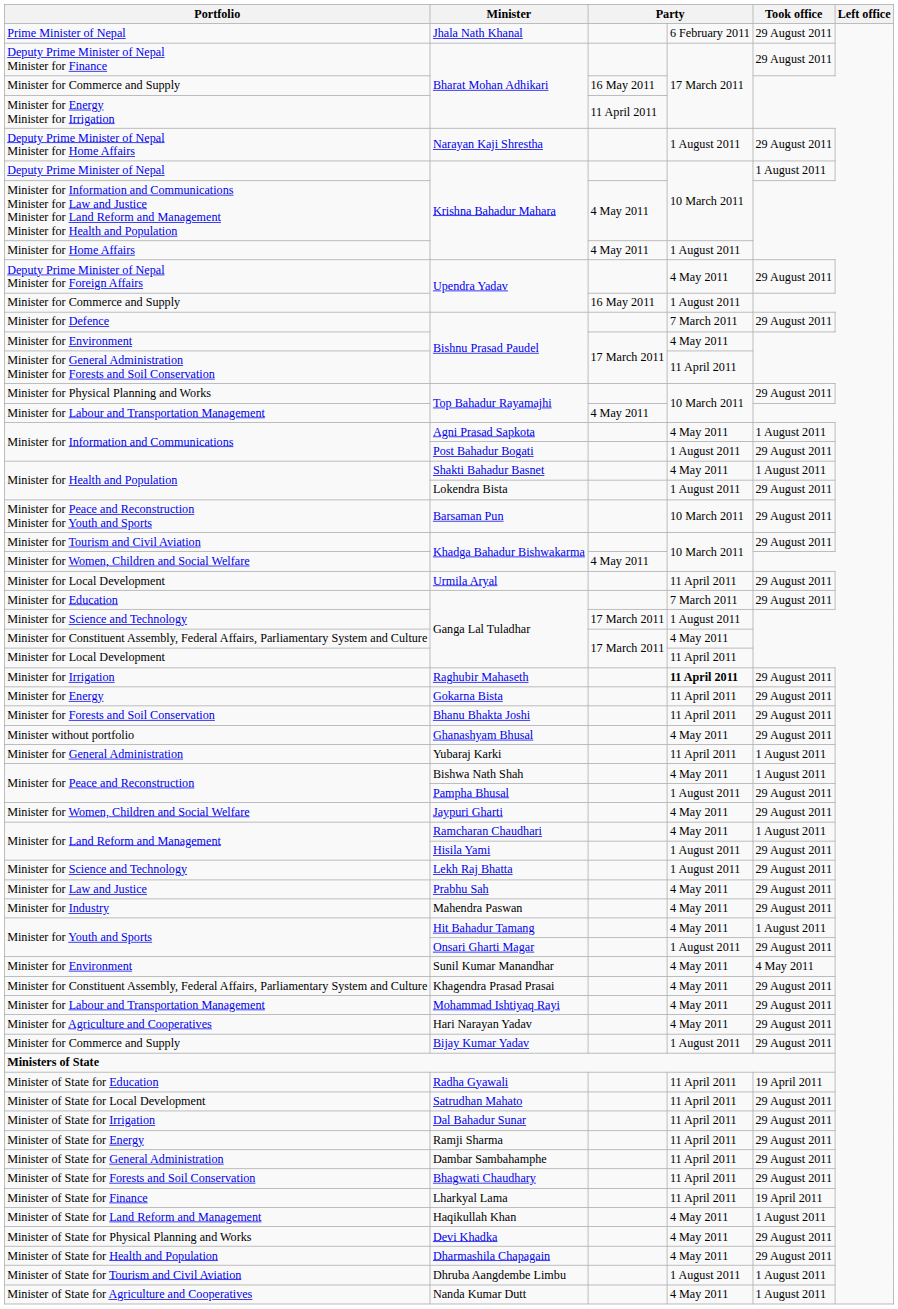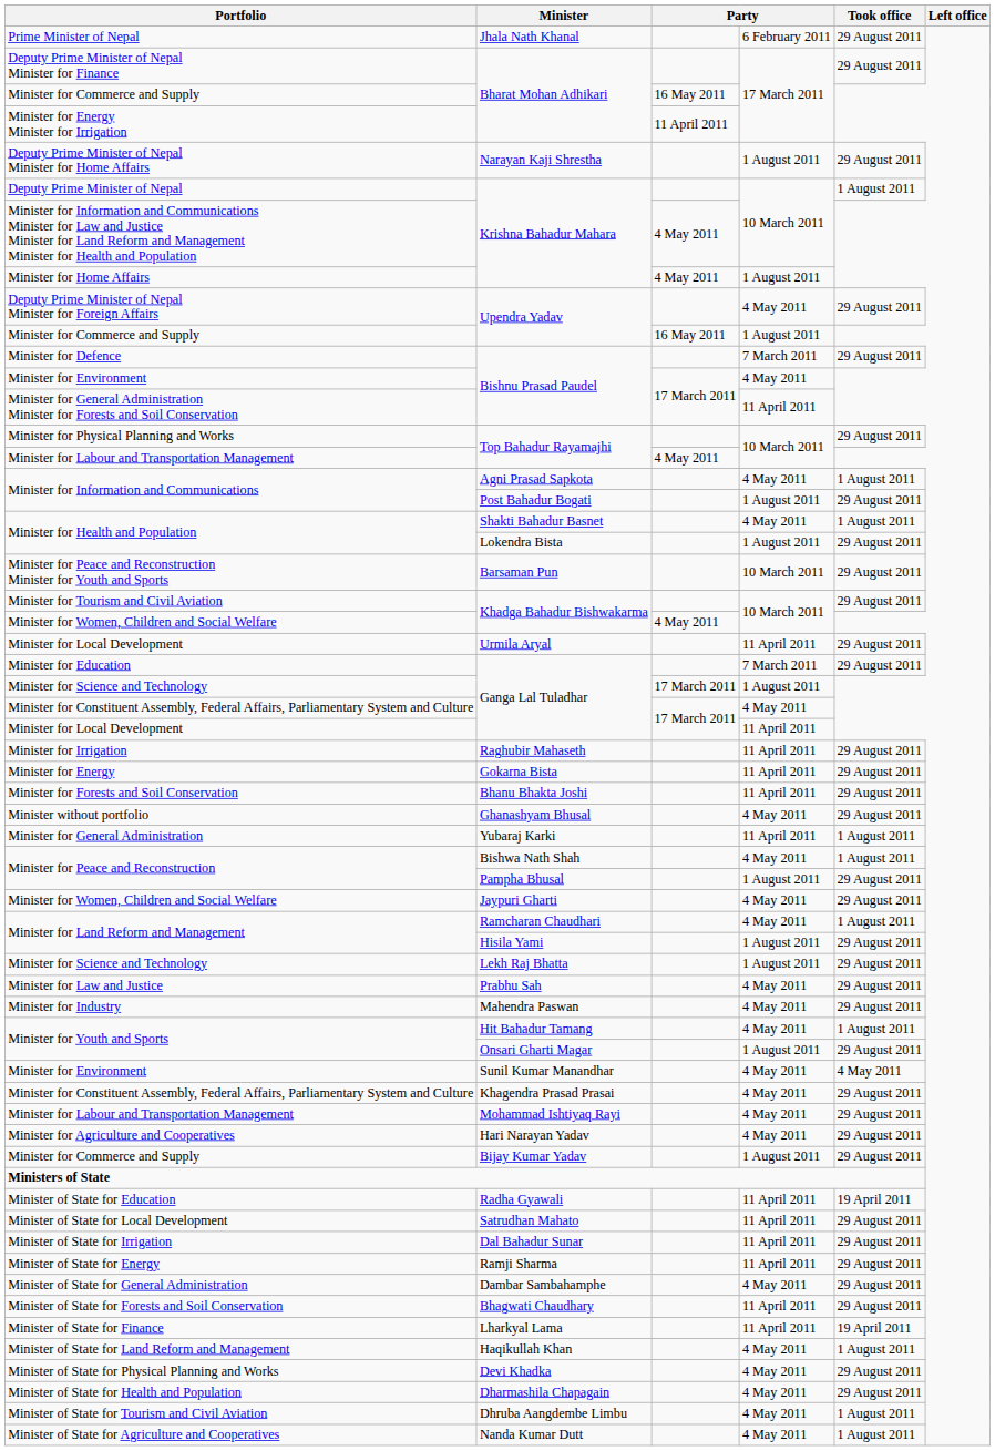Raghubir Mahaseth | column 4: bold -> normal
Dambar Sambahamphe | column 4: 11 April 2011 -> 4 May 2011
Dhruba Aangdembe Limbu | column 4: 1 August 2011 -> 4 May 2011
